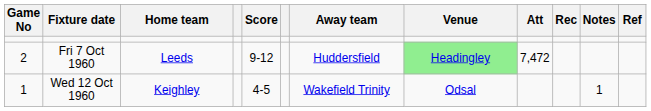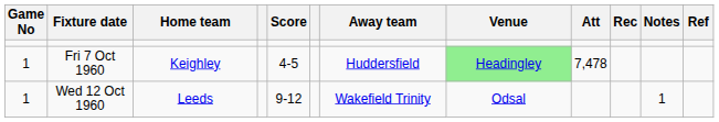Fri 7 Oct 1960 | Game No: 2 -> 1
Fri 7 Oct 1960 | Home team: Leeds -> Keighley
Fri 7 Oct 1960 | Score: 9-12 -> 4-5
Fri 7 Oct 1960 | Att: 7,472 -> 7,478
Wed 12 Oct 1960 | Home team: Keighley -> Leeds
Wed 12 Oct 1960 | Score: 4-5 -> 9-12
